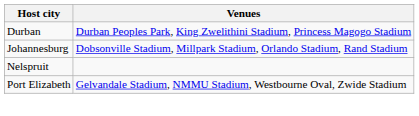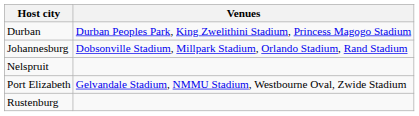+ row: Rustenburg
